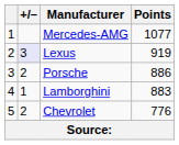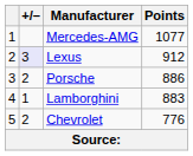Lexus | Points: 919 -> 912
